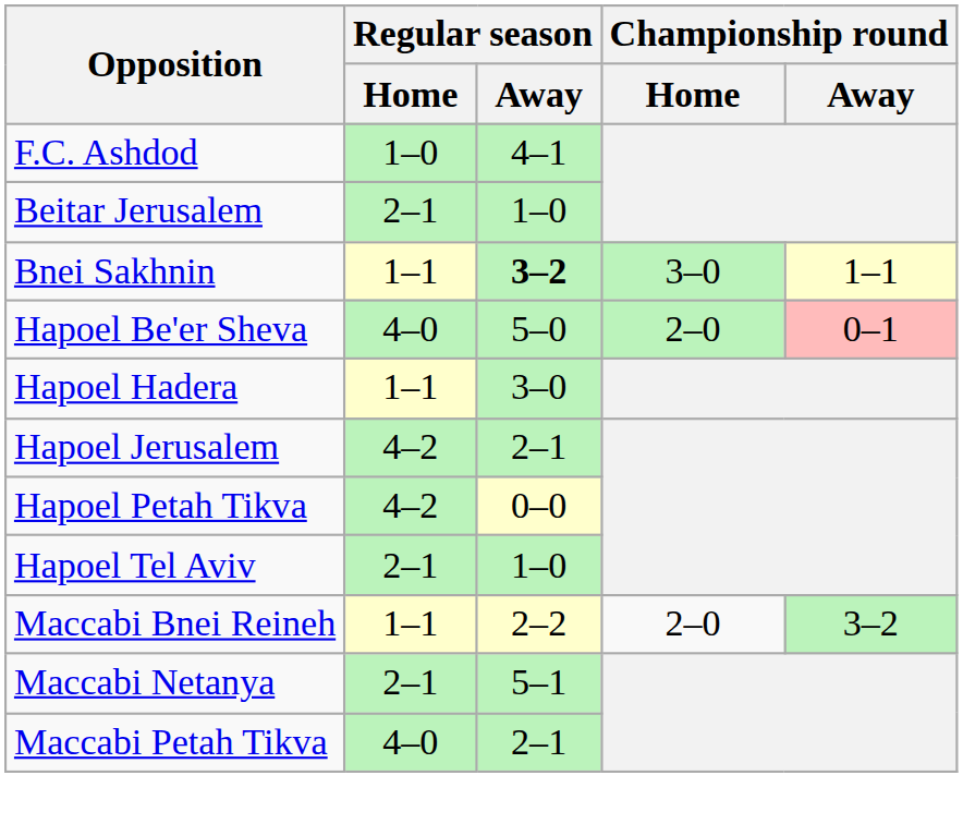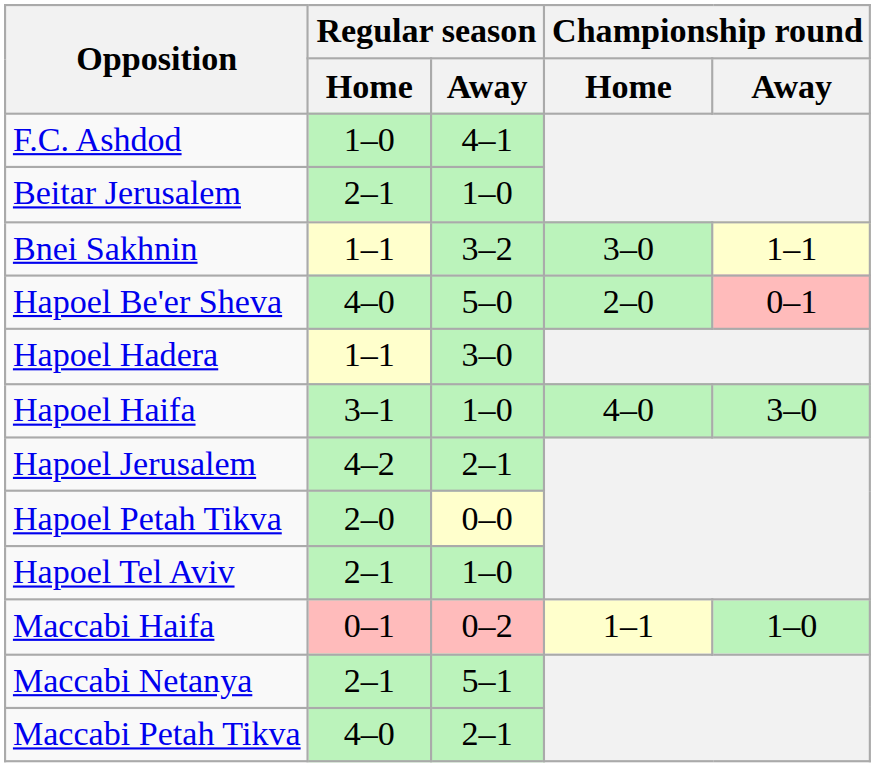Bnei Sakhnin | Regular season / Away: bold -> normal
+ row: Hapoel Haifa | 3–1 | 1–0 | 4–0 | 3–0
Hapoel Petah Tikva | Regular season / Home: 4–2 -> 2–0
- row: Maccabi Bnei Reineh | 1–1 | 2–2 | 2–0 | 3–2
+ row: Maccabi Haifa | 0–1 | 0–2 | 1–1 | 1–0
